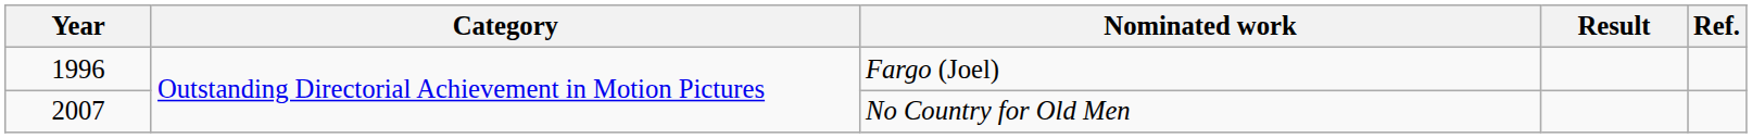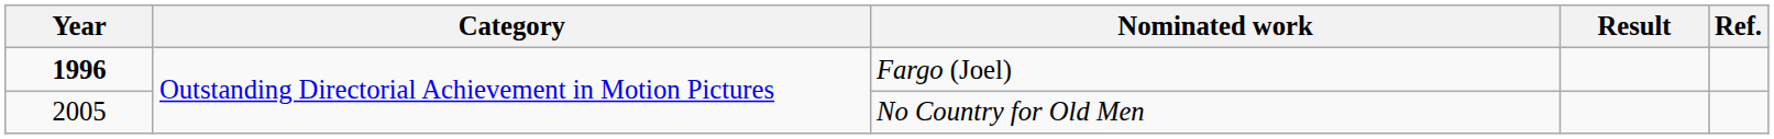Fargo (Joel) | Year: normal -> bold
No Country for Old Men | Year: 2007 -> 2005
